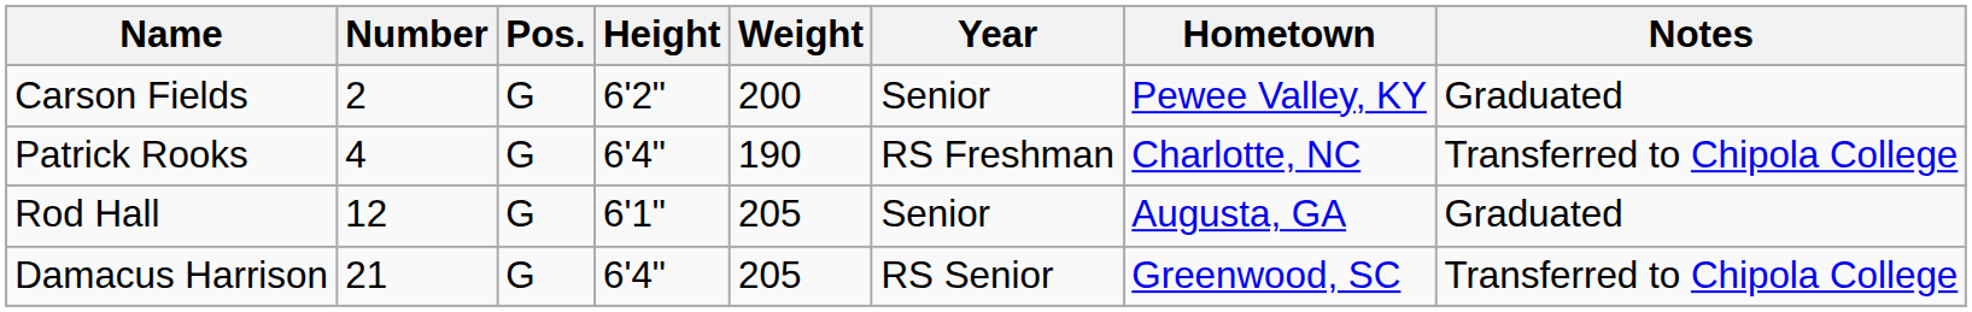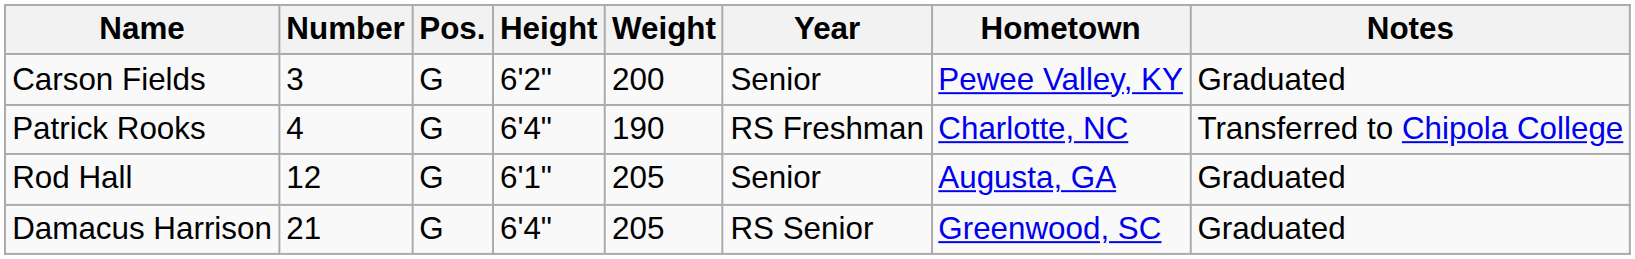Carson Fields | Number: 2 -> 3
Damacus Harrison | Notes: Transferred to Chipola College -> Graduated
